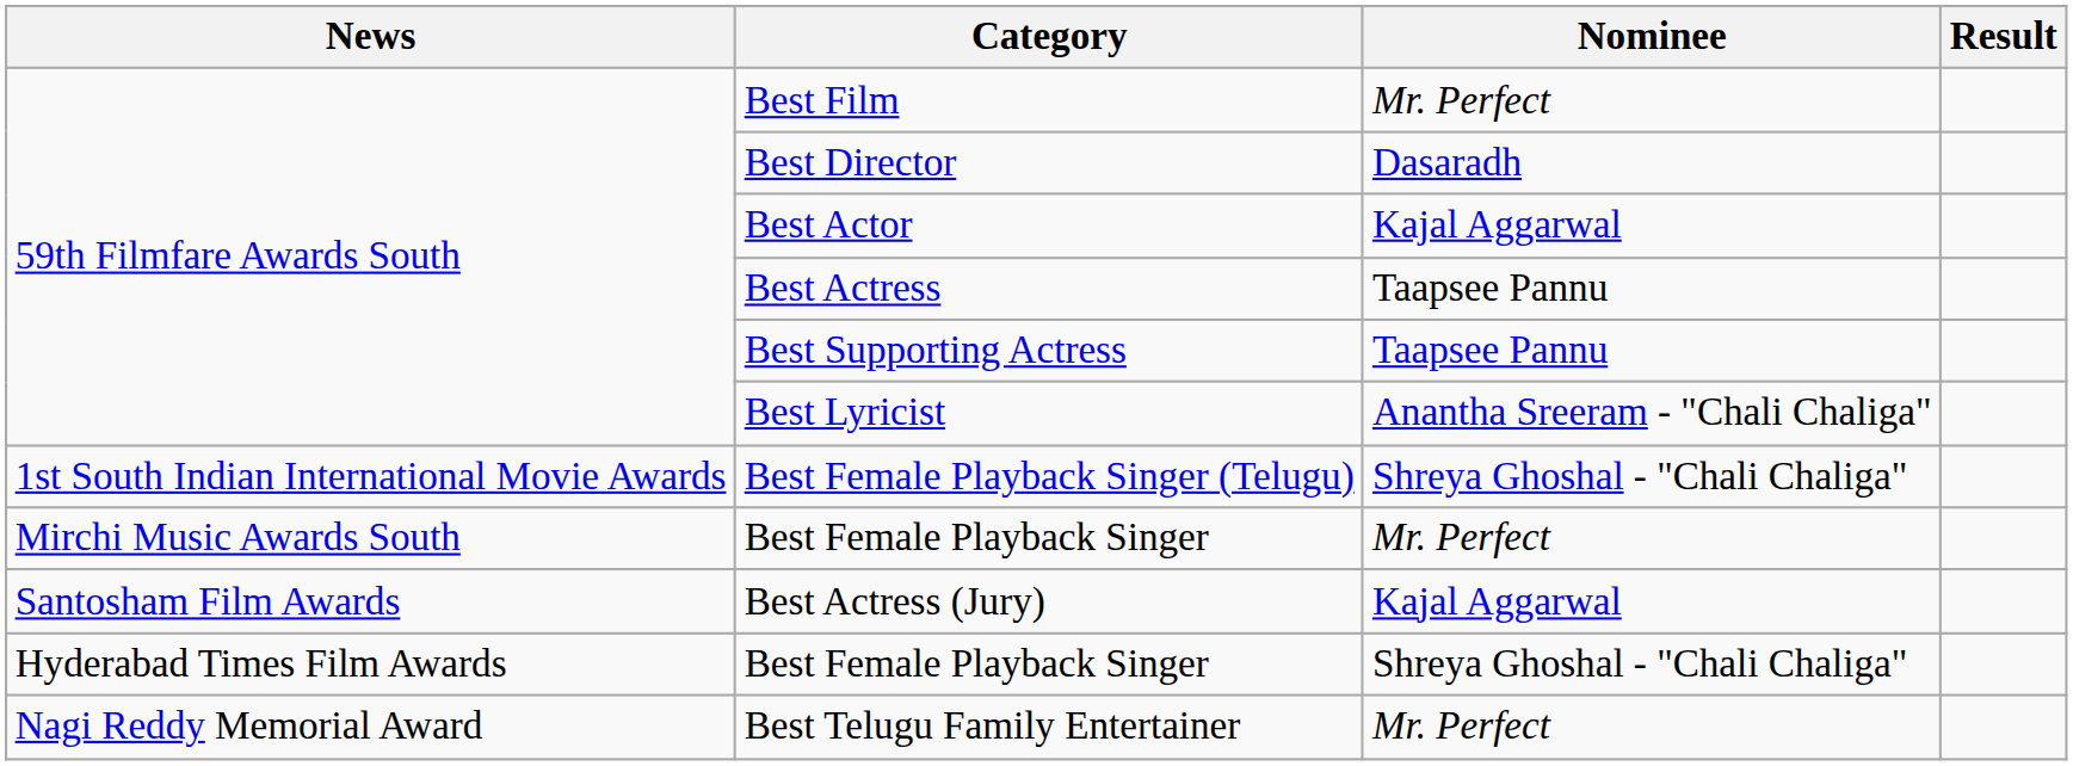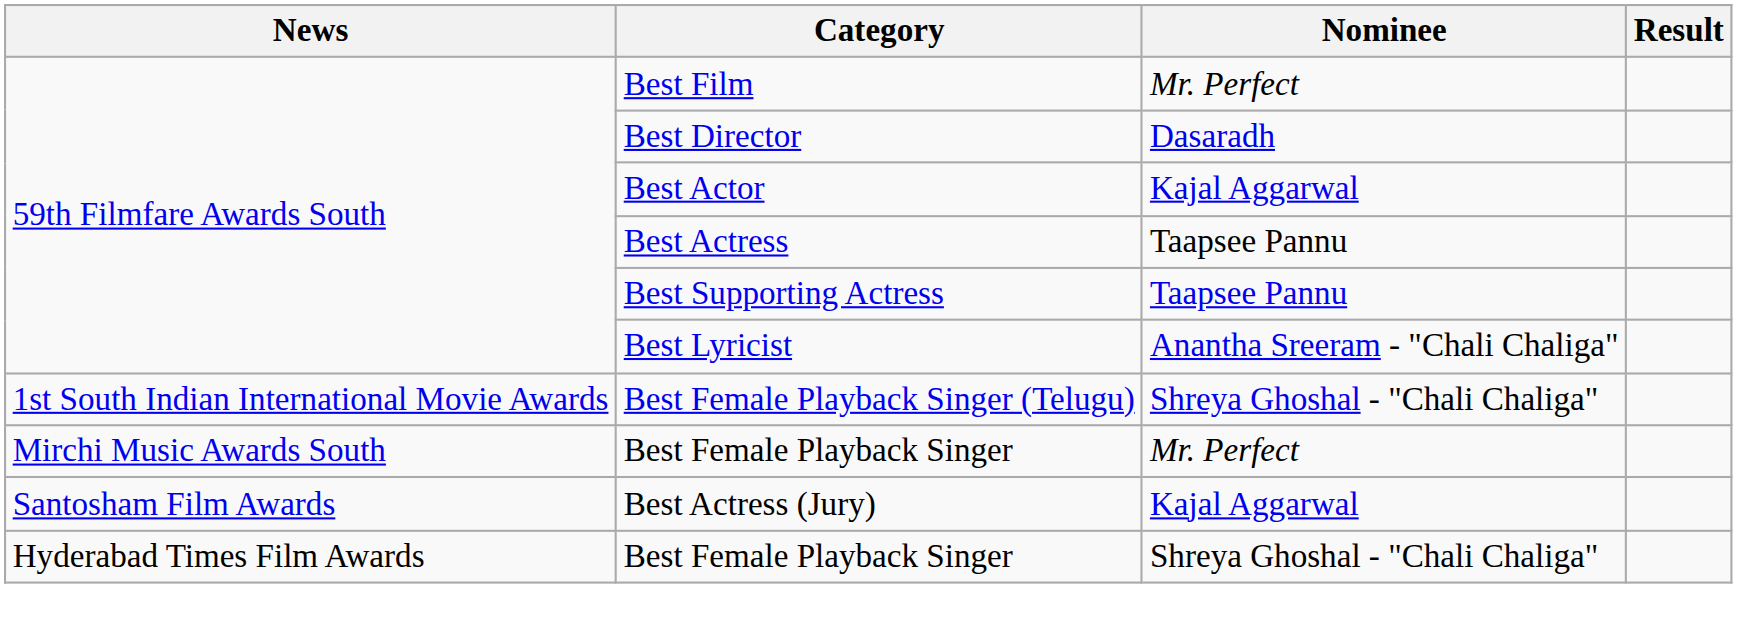- row: Nagi Reddy Memorial Award | Best Telugu Family Entertainer | Mr. Perfect
